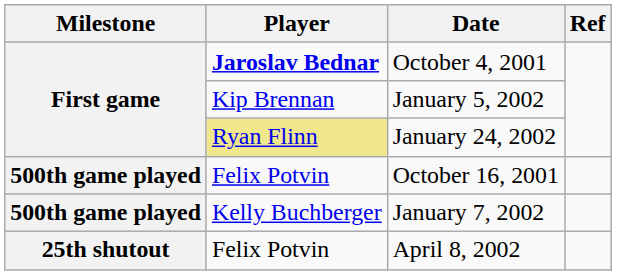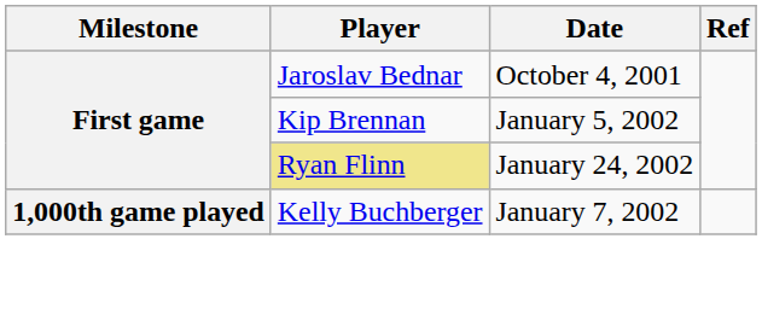October 4, 2001 | Player: bold -> normal
- row: 500th game played | Felix Potvin | October 16, 2001
January 7, 2002 | Milestone: 500th game played -> 1,000th game played
- row: 25th shutout | Felix Potvin | April 8, 2002
